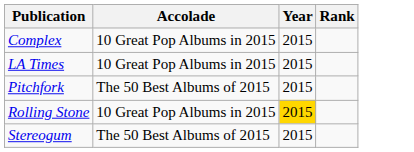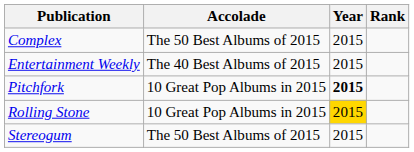Complex | Accolade: 10 Great Pop Albums in 2015 -> The 50 Best Albums of 2015
+ row: Entertainment Weekly | The 40 Best Albums of 2015 | 2015
- row: LA Times | 10 Great Pop Albums in 2015 | 2015
Pitchfork | Accolade: The 50 Best Albums of 2015 -> 10 Great Pop Albums in 2015
Pitchfork | Year: normal -> bold
